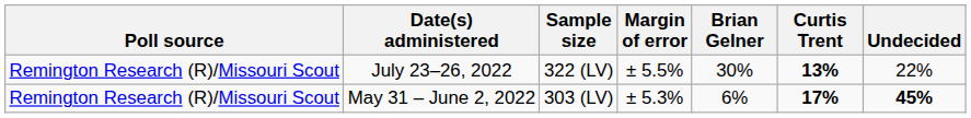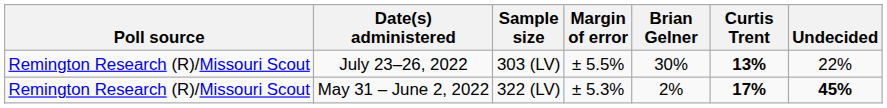July 23–26, 2022 | Sample size: 322 (LV) -> 303 (LV)
May 31 – June 2, 2022 | Sample size: 303 (LV) -> 322 (LV)
May 31 – June 2, 2022 | Brian Gelner: 6% -> 2%
